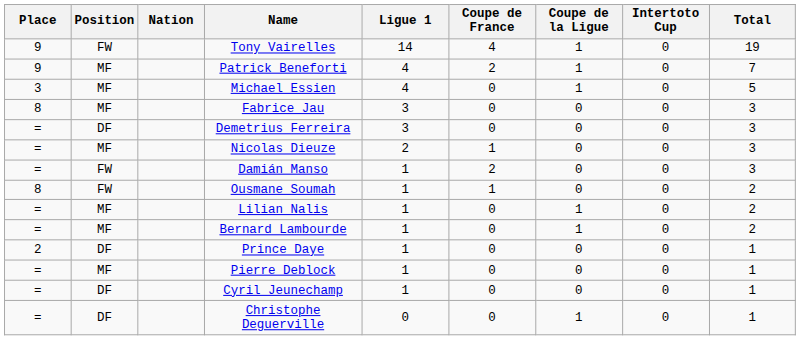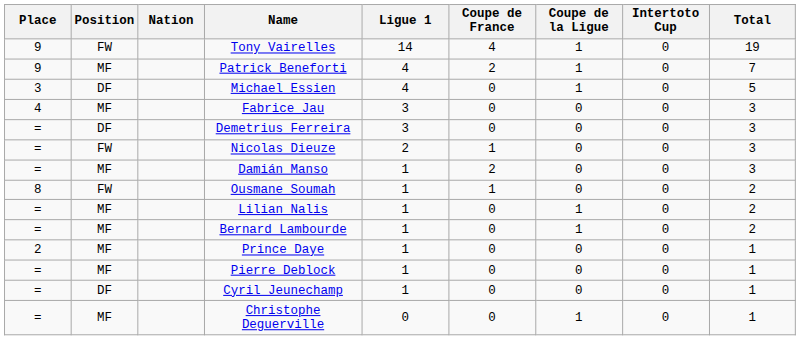Michael Essien | Position: MF -> DF
Fabrice Jau | Place: 8 -> 4
Nicolas Dieuze | Position: MF -> FW
Damián Manso | Position: FW -> MF
Prince Daye | Position: DF -> MF
Christophe Deguerville | Position: DF -> MF
